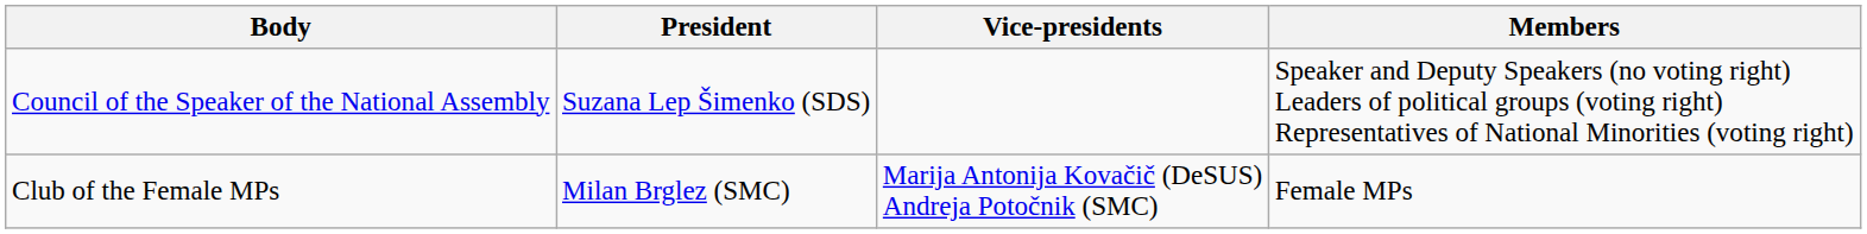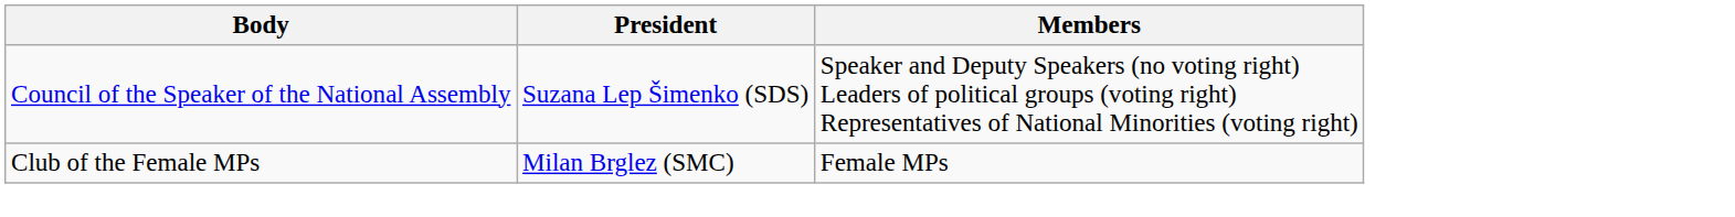- column: Vice-presidents | Marija Antonija Kovačič (DeSUS) Andreja Potočnik (SMC)
